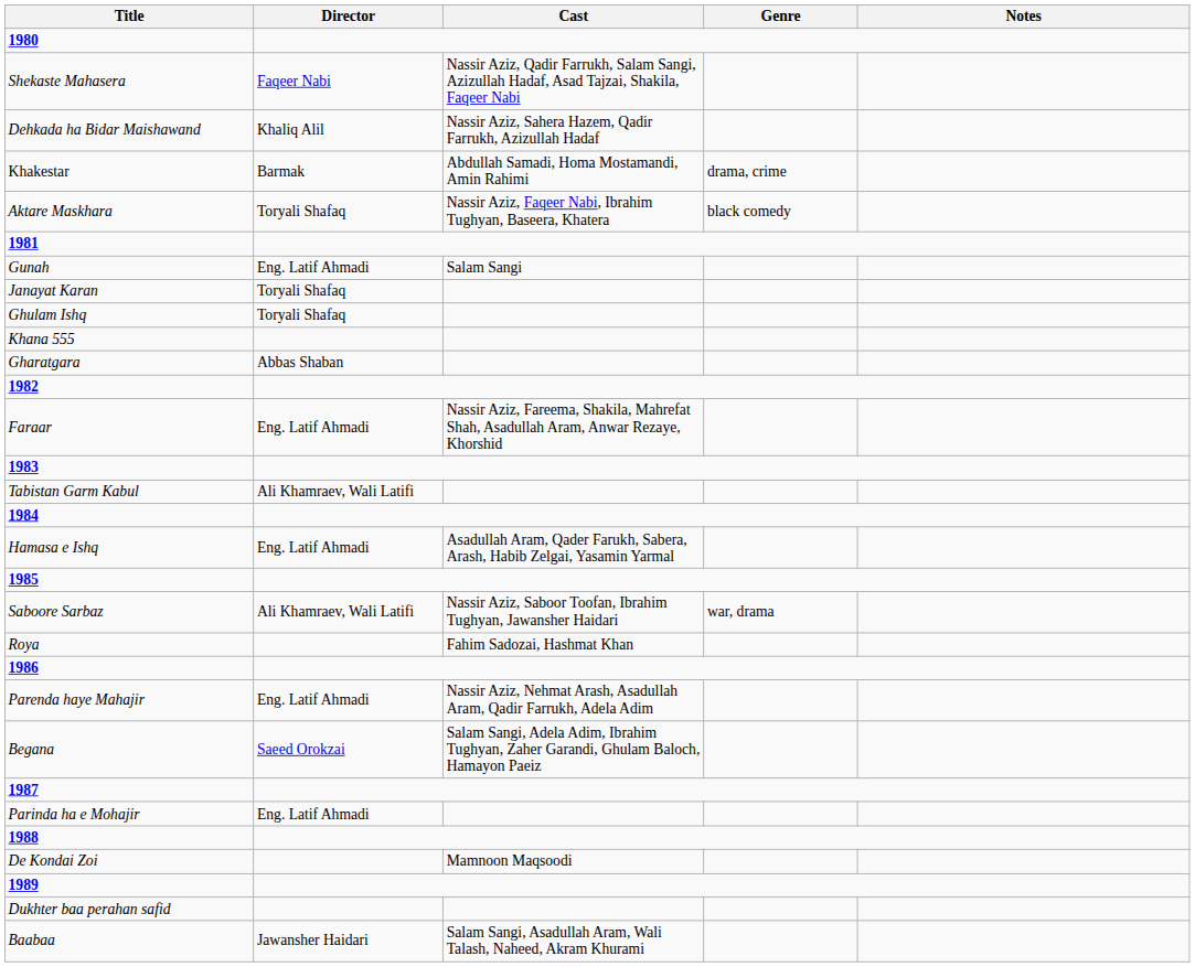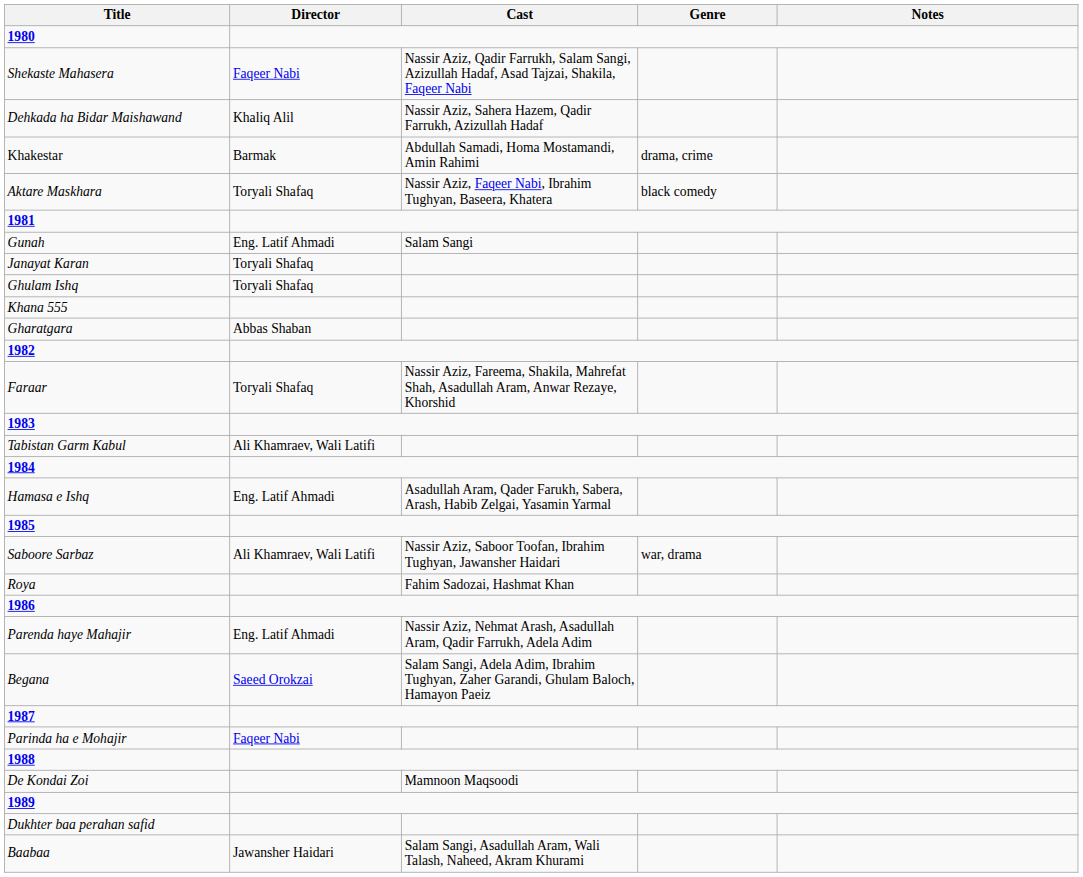Faraar | Director: Eng. Latif Ahmadi -> Toryali Shafaq
Parinda ha e Mohajir | Director: Eng. Latif Ahmadi -> Faqeer Nabi
